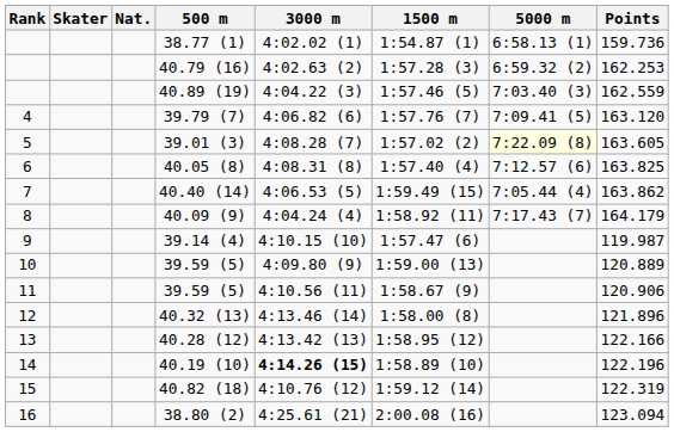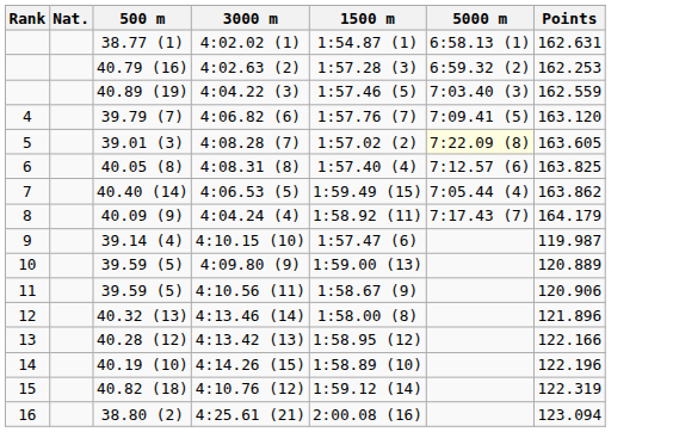- column: Skater
38.77 (1) | Points: 159.736 -> 162.631
40.19 (10) | 3000 m: bold -> normal
